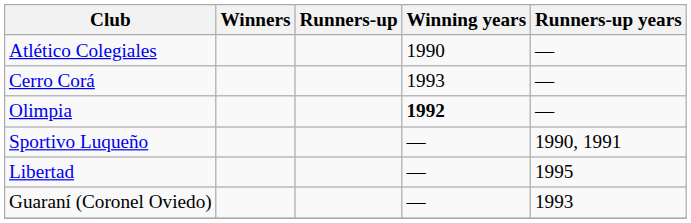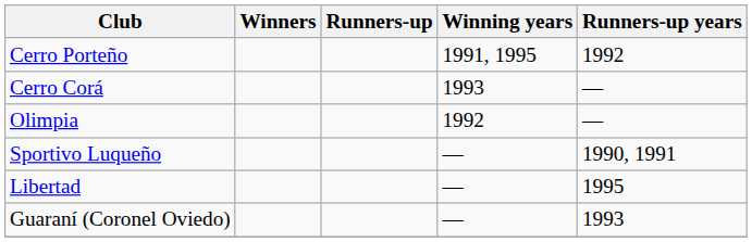+ row: Cerro Porteño | 1991, 1995 | 1992
- row: Atlético Colegiales | 1990 | —
Olimpia | Winning years: bold -> normal
